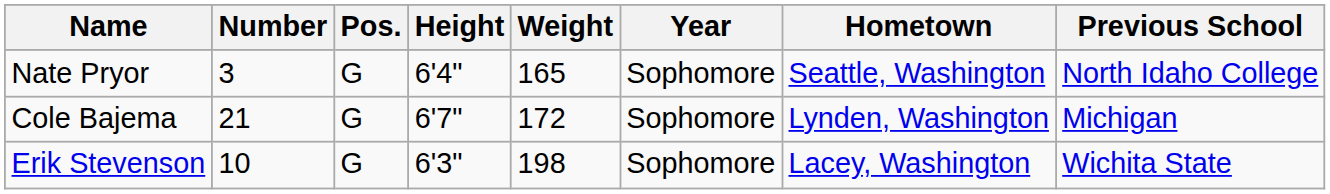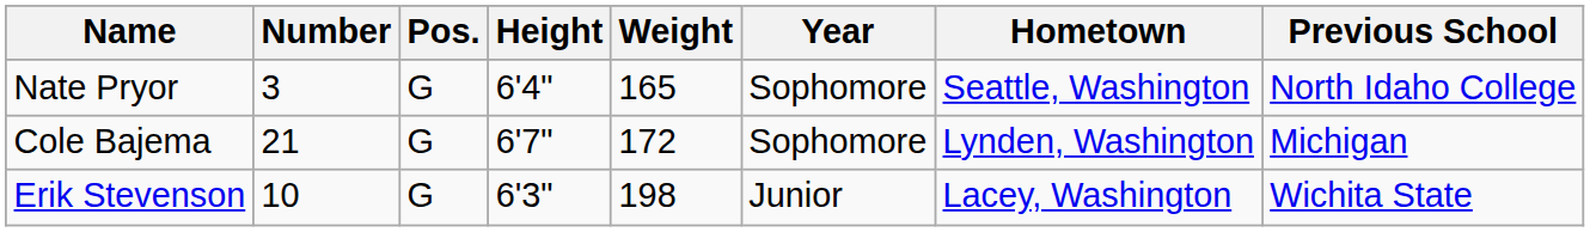Erik Stevenson | Year: Sophomore -> Junior
